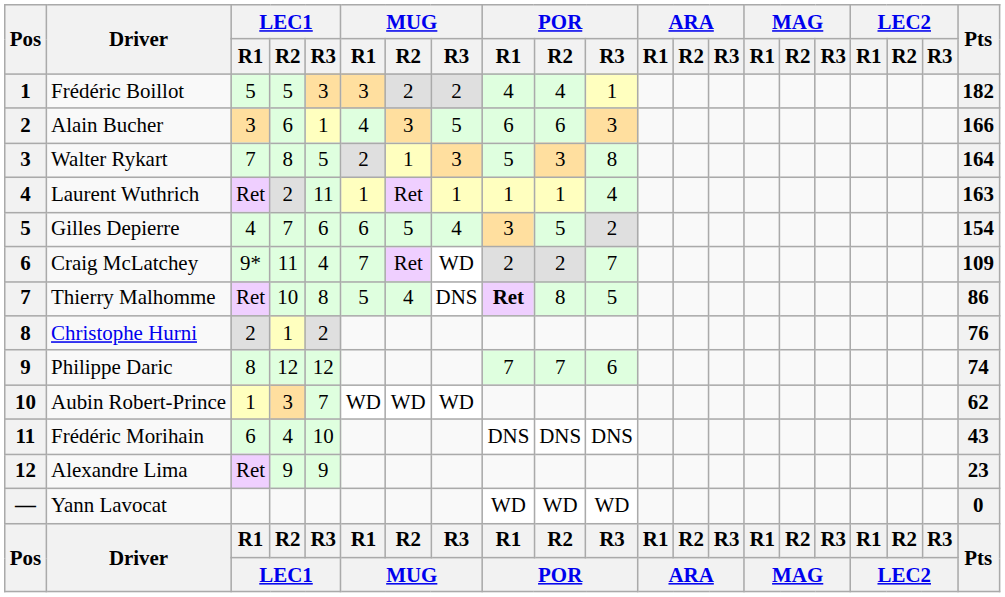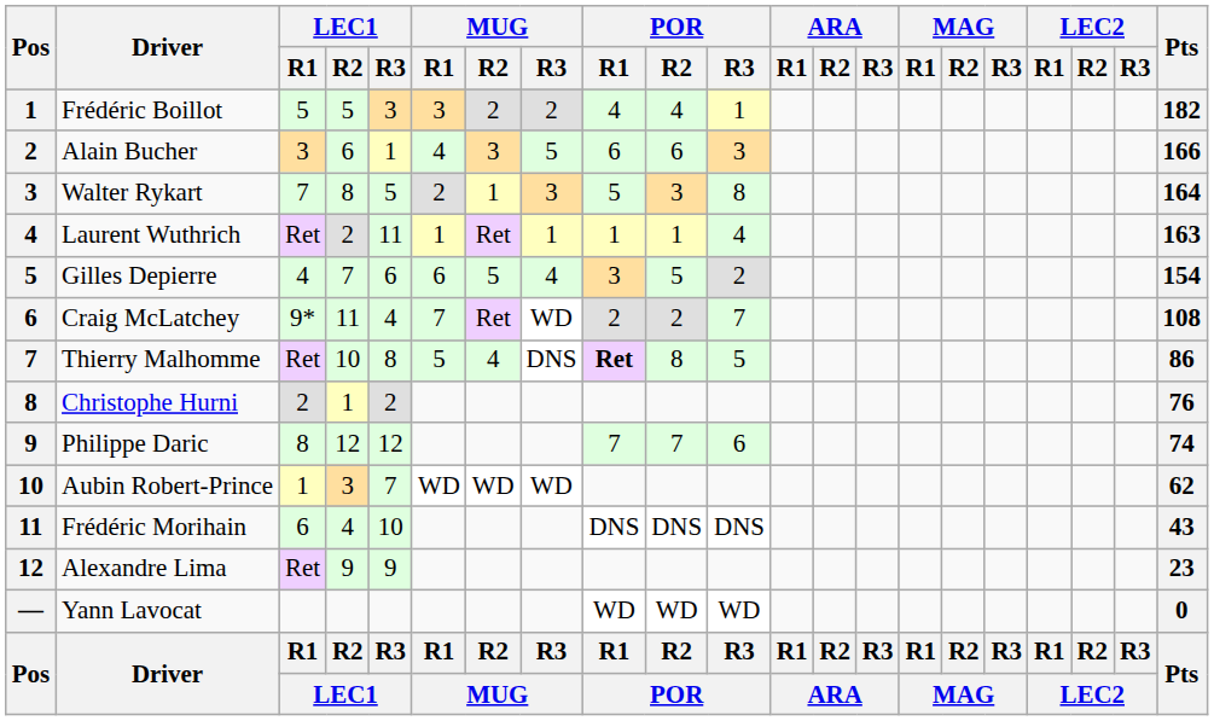Craig McLatchey | Pts: 109 -> 108
